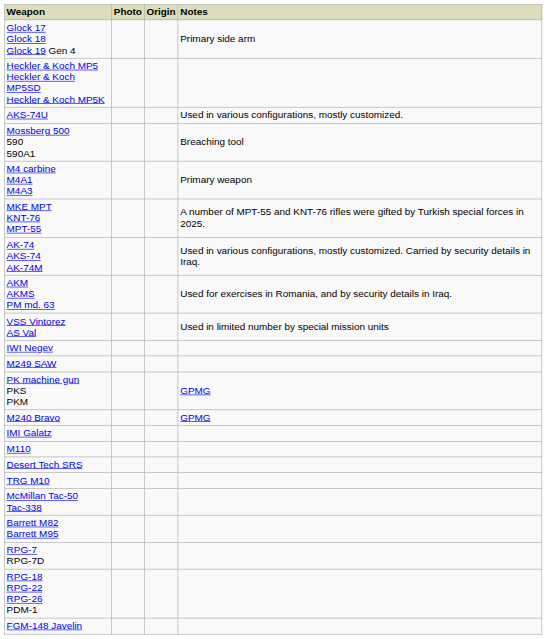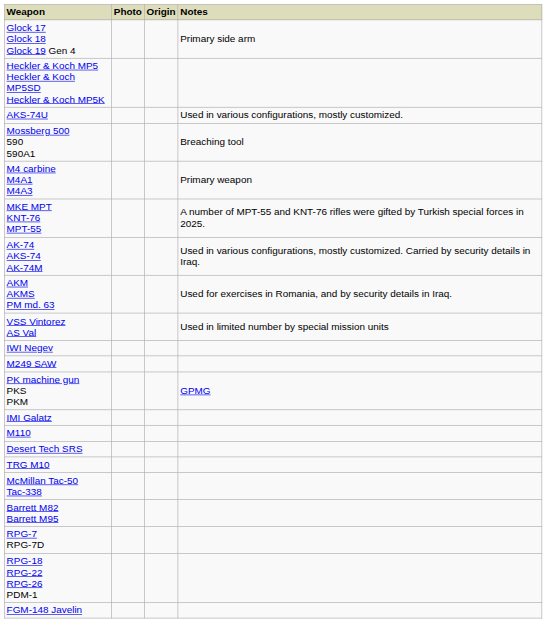- row: M240 Bravo | GPMG
